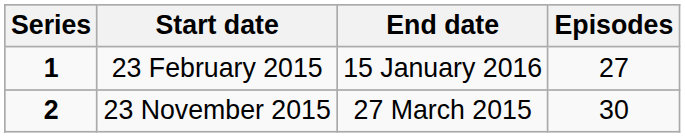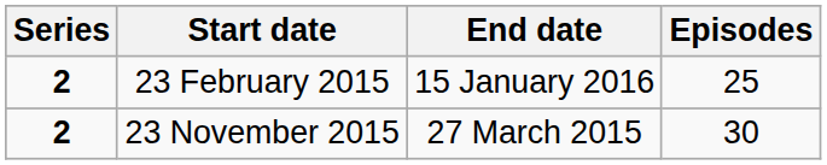23 February 2015 | Series: 1 -> 2
23 February 2015 | Episodes: 27 -> 25
